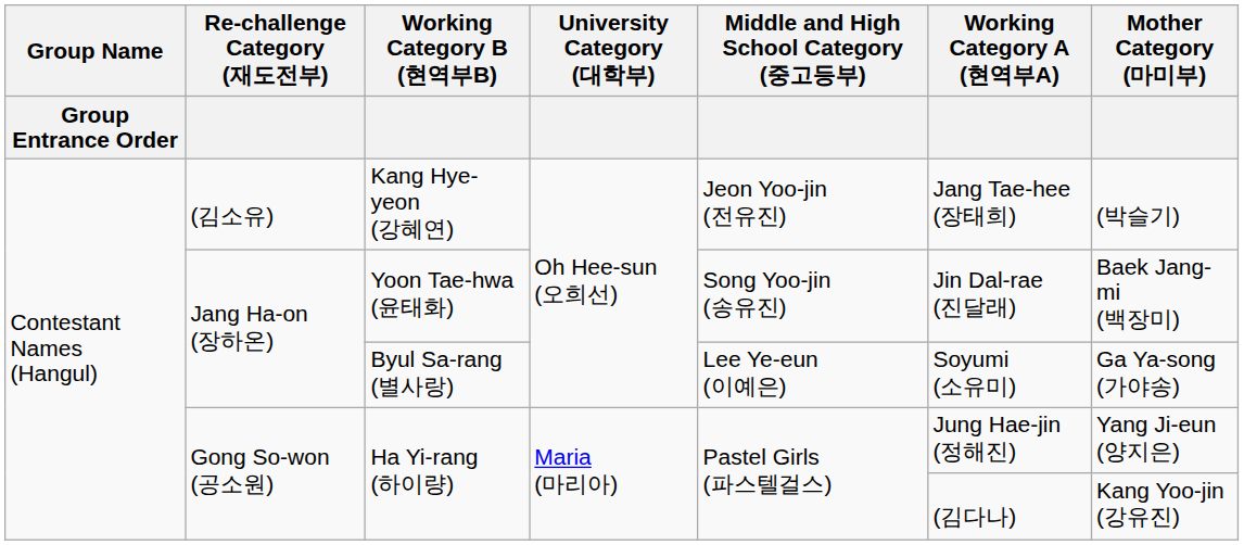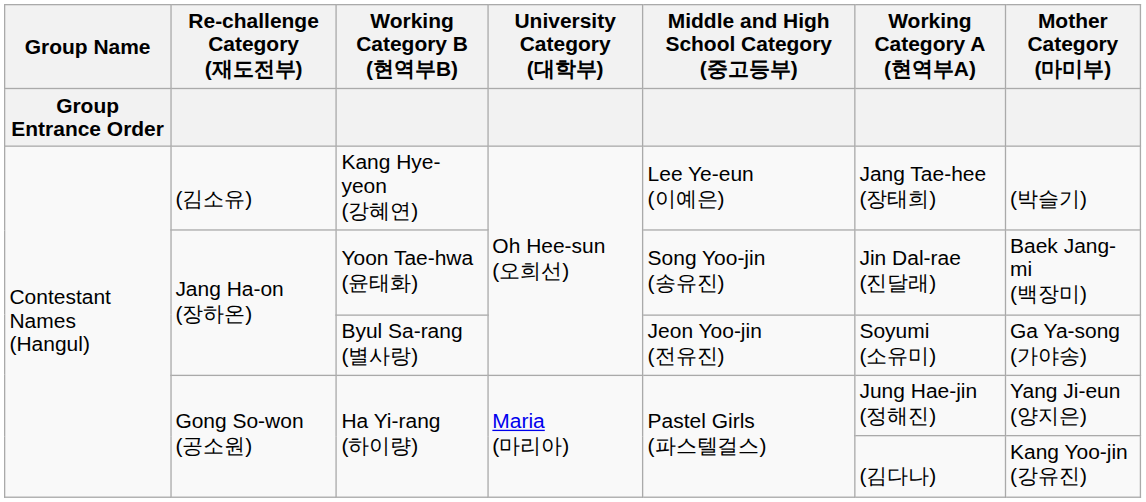Kang Hye-yeon (강혜연) | Middle and High School Category (중고등부): Jeon Yoo-jin (전유진) -> Lee Ye-eun (이예은)
Byul Sa-rang (별사랑) | Middle and High School Category (중고등부): Lee Ye-eun (이예은) -> Jeon Yoo-jin (전유진)
